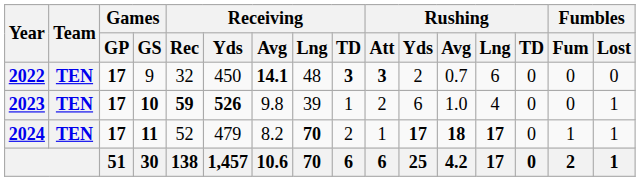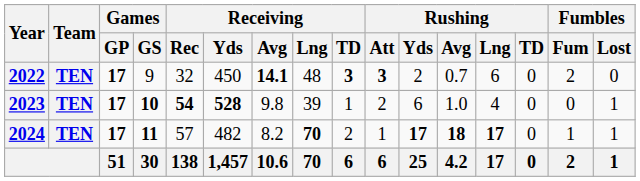2022 | Fumbles / Fum: 0 -> 2
2023 | Receiving / Rec: 59 -> 54
2023 | Receiving / Yds: 526 -> 528
2024 | Receiving / Rec: 52 -> 57
2024 | Receiving / Yds: 479 -> 482
